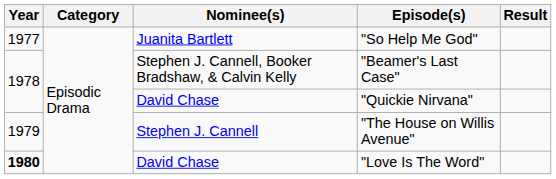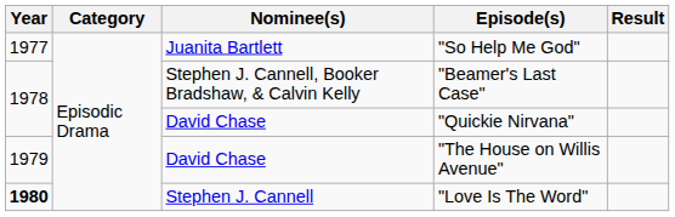"The House on Willis Avenue" | Nominee(s): Stephen J. Cannell -> David Chase
"Love Is The Word" | Nominee(s): David Chase -> Stephen J. Cannell
